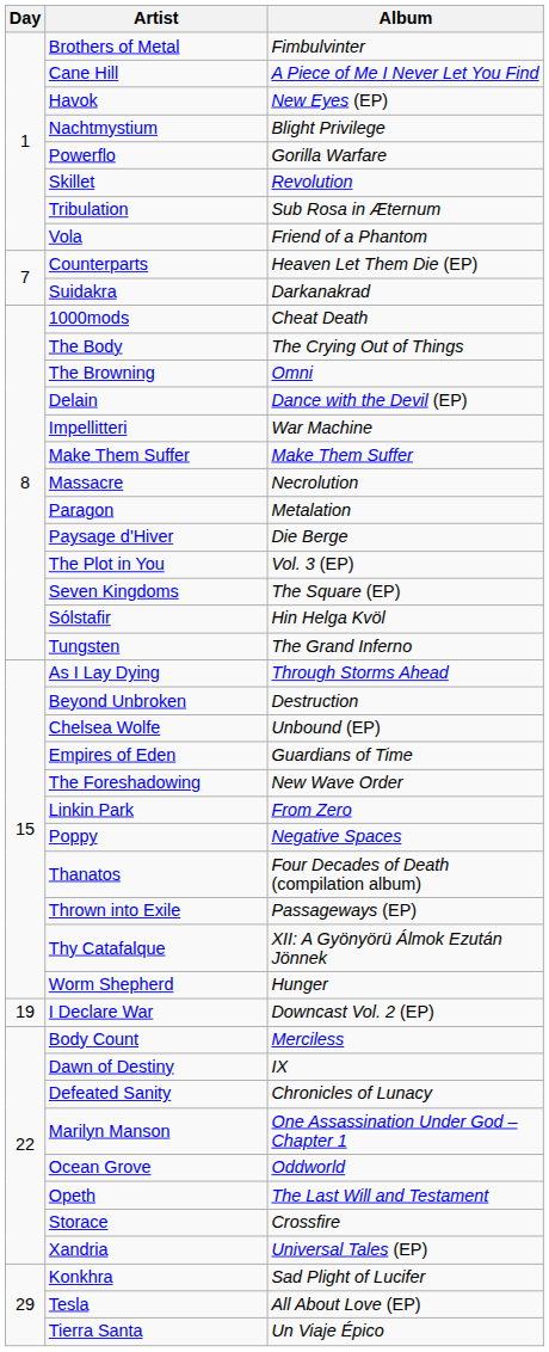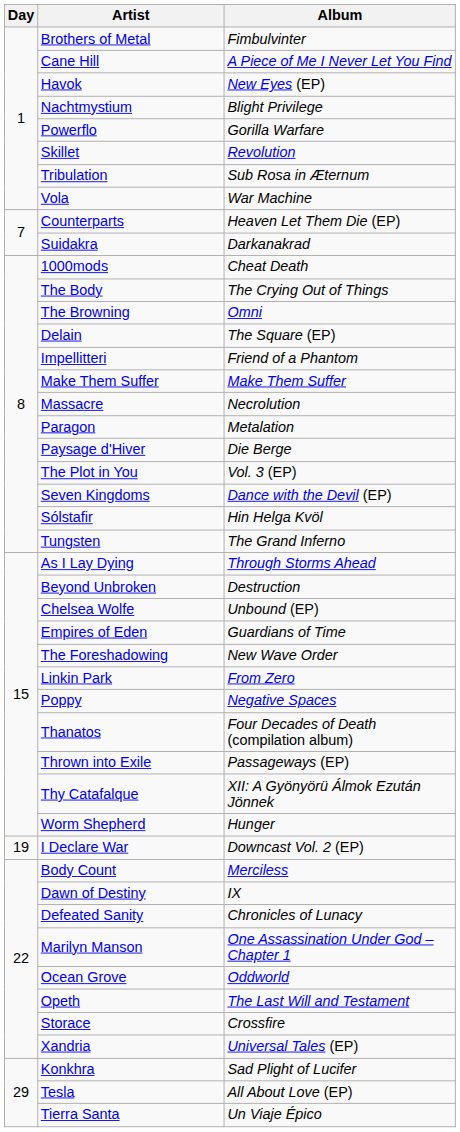Vola | Album: Friend of a Phantom -> War Machine
Delain | Album: Dance with the Devil (EP) -> The Square (EP)
Impellitteri | Album: War Machine -> Friend of a Phantom
Seven Kingdoms | Album: The Square (EP) -> Dance with the Devil (EP)
